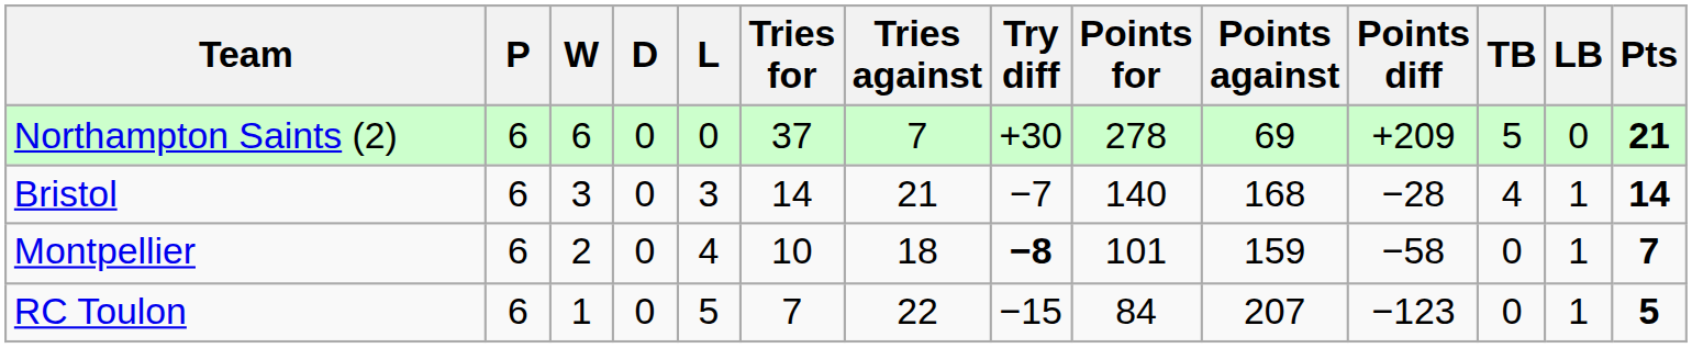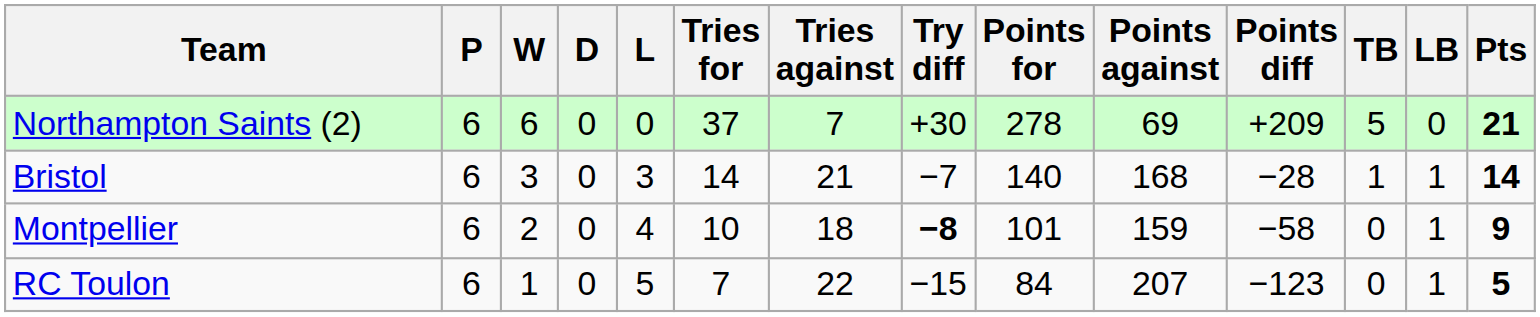Bristol | TB: 4 -> 1
Montpellier | Pts: 7 -> 9
